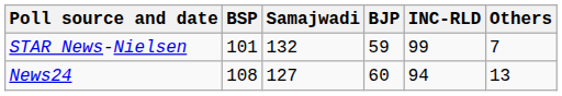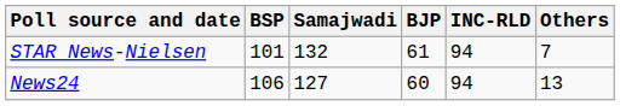STAR News-Nielsen | BJP: 59 -> 61
STAR News-Nielsen | INC-RLD: 99 -> 94
News24 | BSP: 108 -> 106
